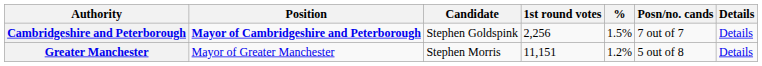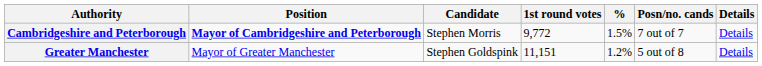Cambridgeshire and Peterborough | Candidate: Stephen Goldspink -> Stephen Morris
Cambridgeshire and Peterborough | 1st round votes: 2,256 -> 9,772
Greater Manchester | Candidate: Stephen Morris -> Stephen Goldspink
